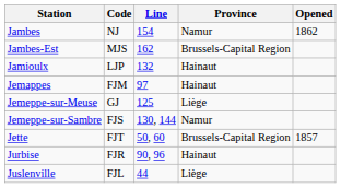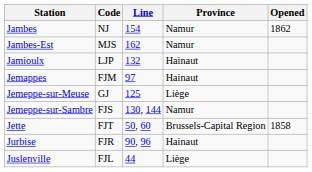Jambes-Est | Province: Brussels-Capital Region -> Namur
Jette | Opened: 1857 -> 1858
